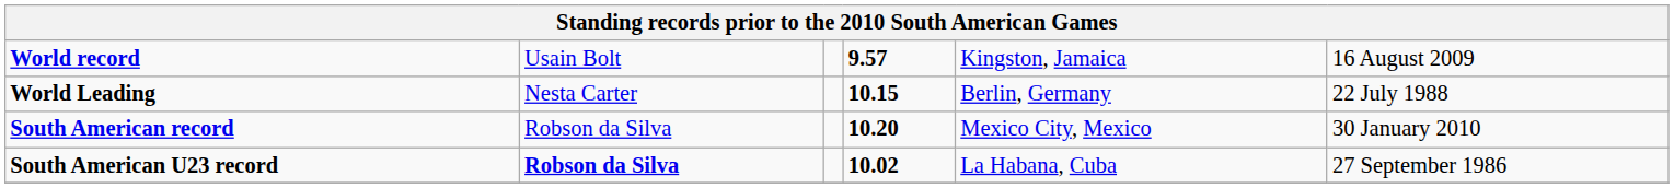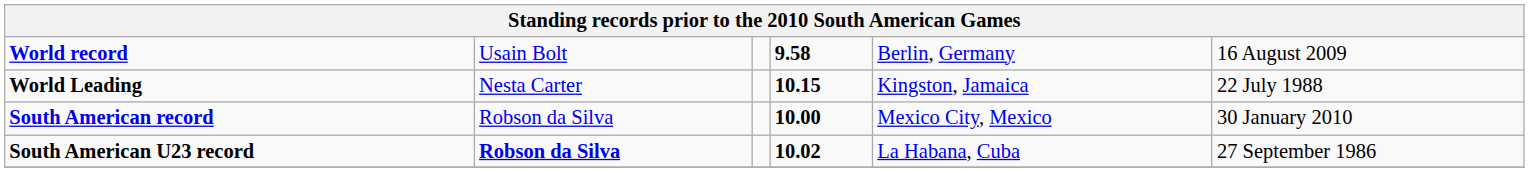World record | column 4: 9.57 -> 9.58
World record | column 5: Kingston, Jamaica -> Berlin, Germany
World Leading | column 5: Berlin, Germany -> Kingston, Jamaica
South American record | column 4: 10.20 -> 10.00
